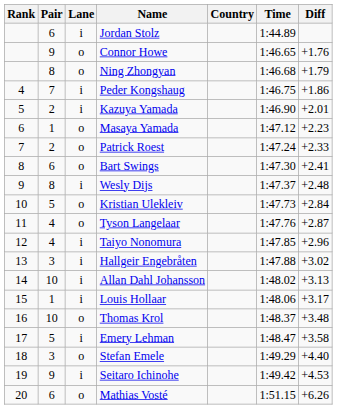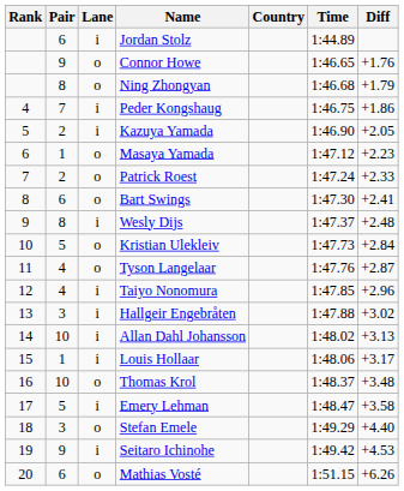Kazuya Yamada | Diff: +2.01 -> +2.05
